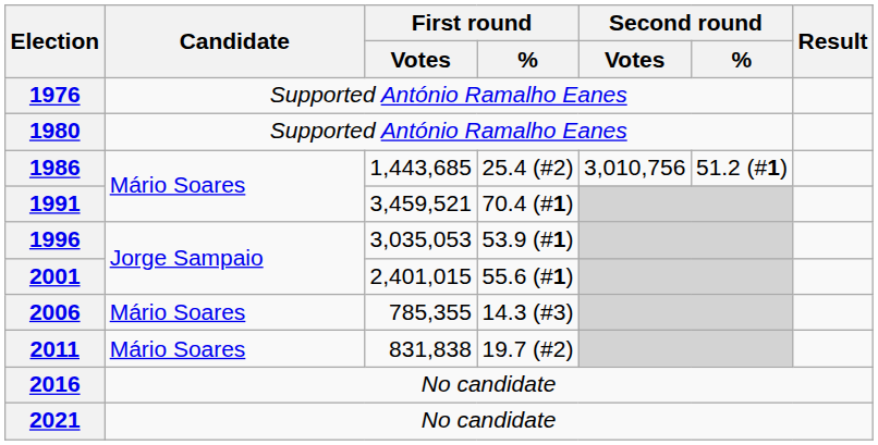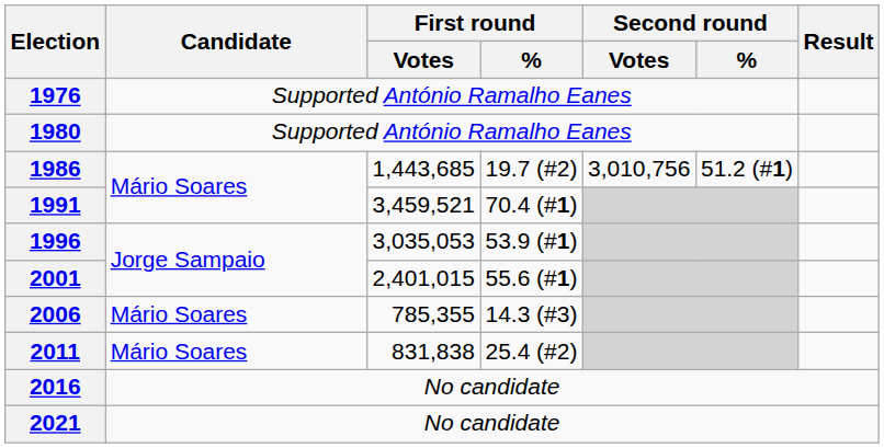1986 | First round / %: 25.4 (#2) -> 19.7 (#2)
2011 | First round / %: 19.7 (#2) -> 25.4 (#2)
